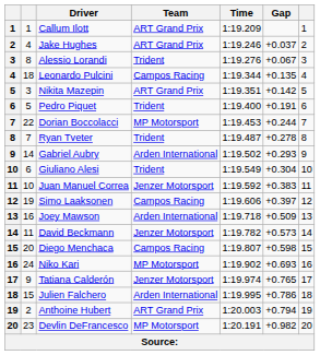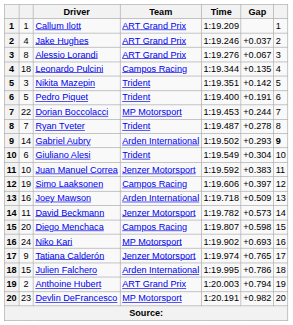Alessio Lorandi | Team: Trident -> ART Grand Prix
Nikita Mazepin | Team: ART Grand Prix -> Trident
Gabriel Aubry | column 7: normal -> bold
